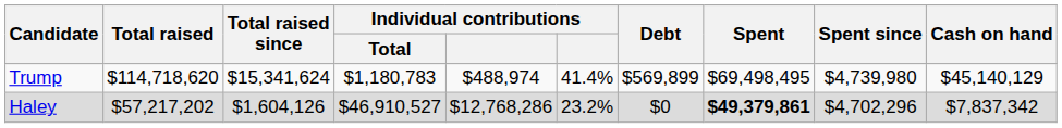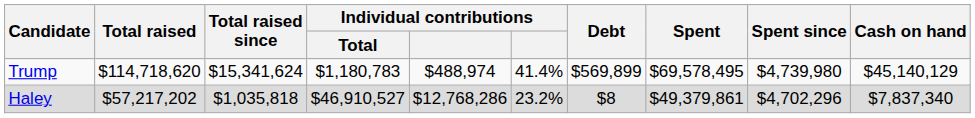Trump | Spent: $69,498,495 -> $69,578,495
Haley | Total raised since: $1,604,126 -> $1,035,818
Haley | Debt: $0 -> $8
Haley | Spent: bold -> normal
Haley | Cash on hand: $7,837,342 -> $7,837,340
